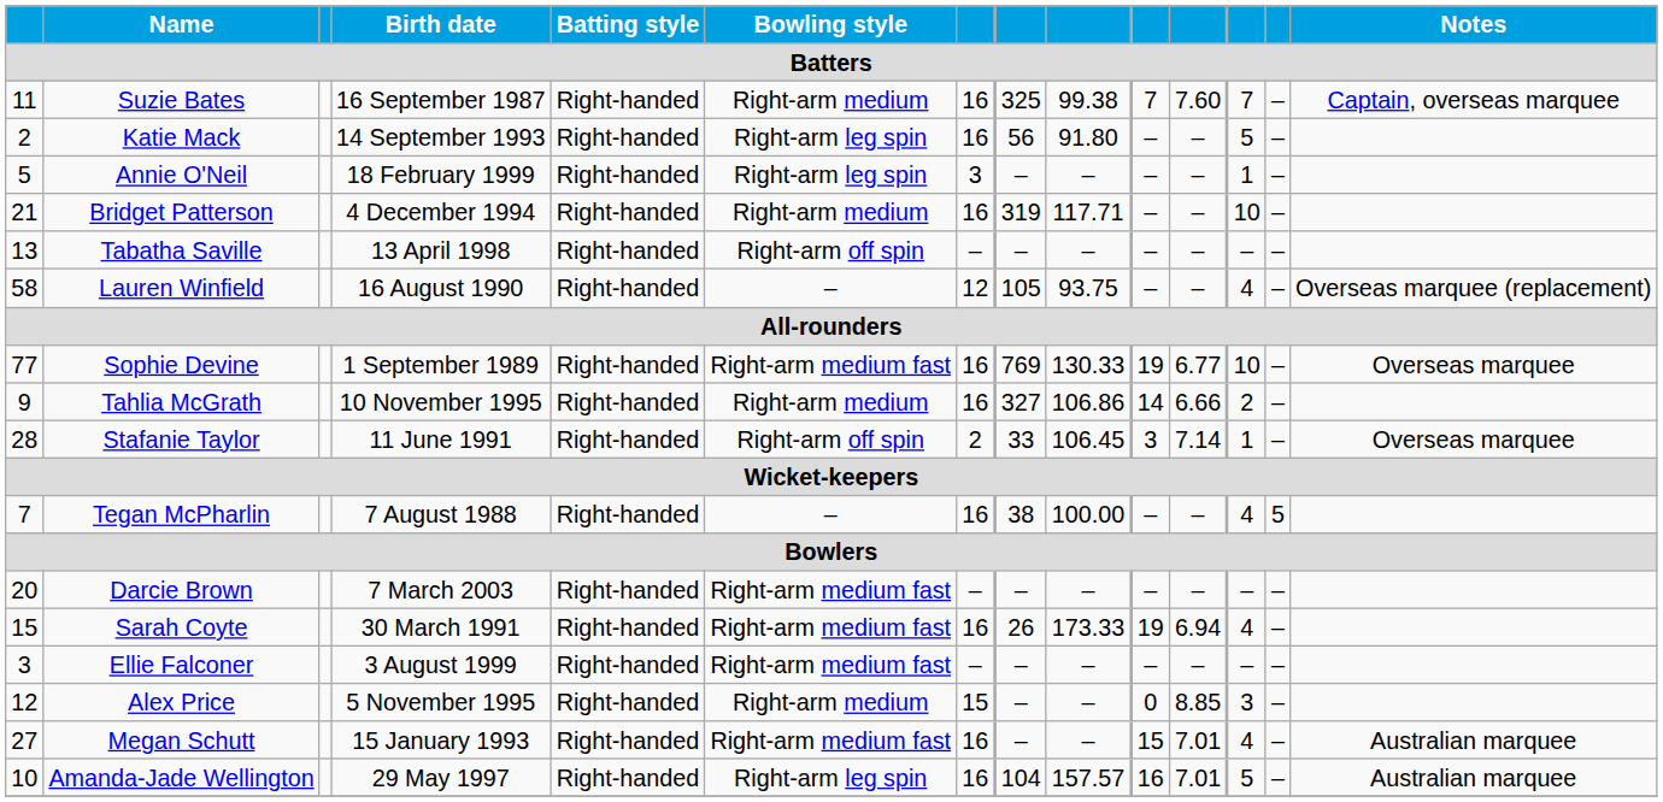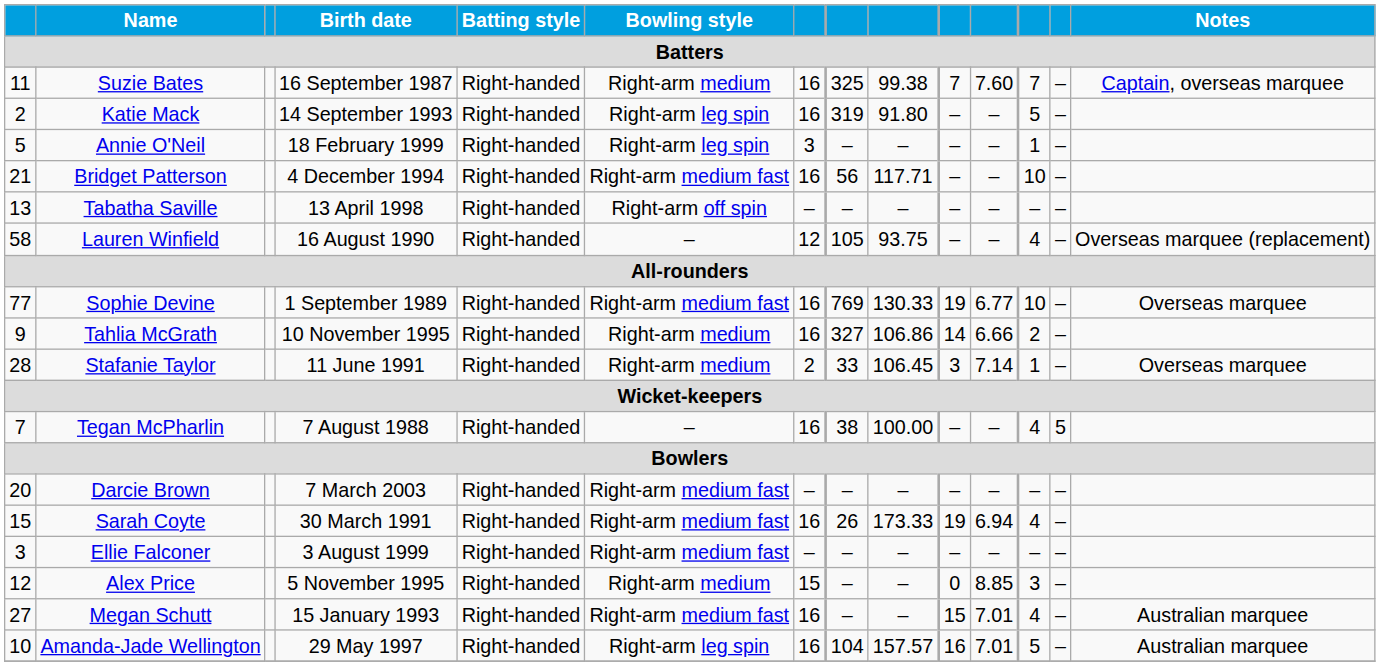Katie Mack | column 8: 56 -> 319
Bridget Patterson | Bowling style: Right-arm medium -> Right-arm medium fast
Bridget Patterson | column 8: 319 -> 56
Stafanie Taylor | Bowling style: Right-arm off spin -> Right-arm medium
